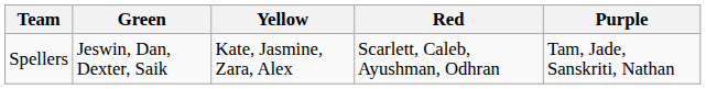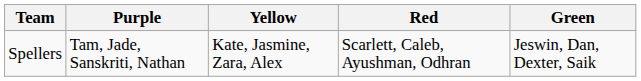columns swapped: Purple <-> Green
